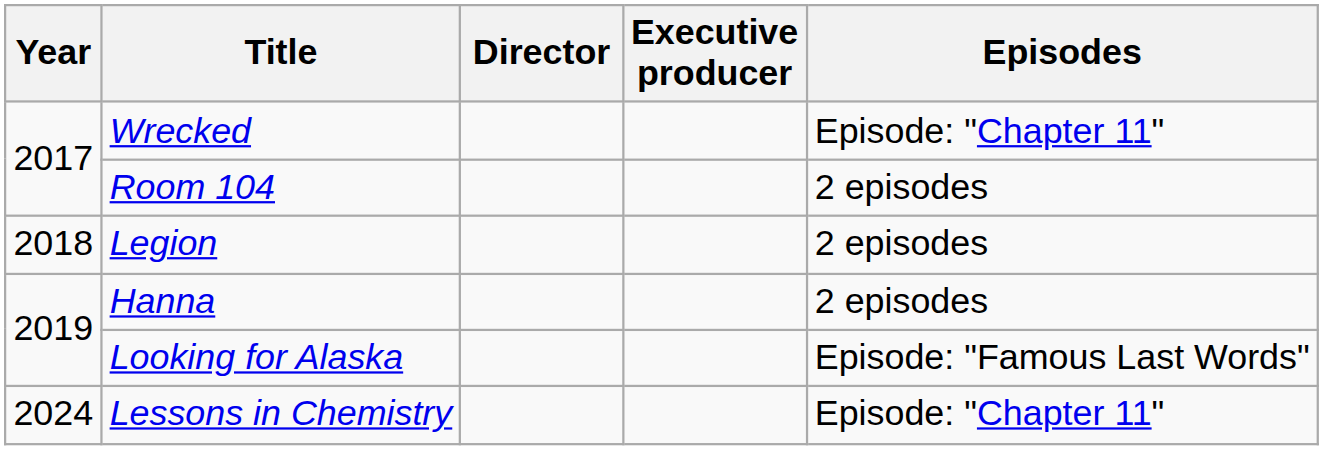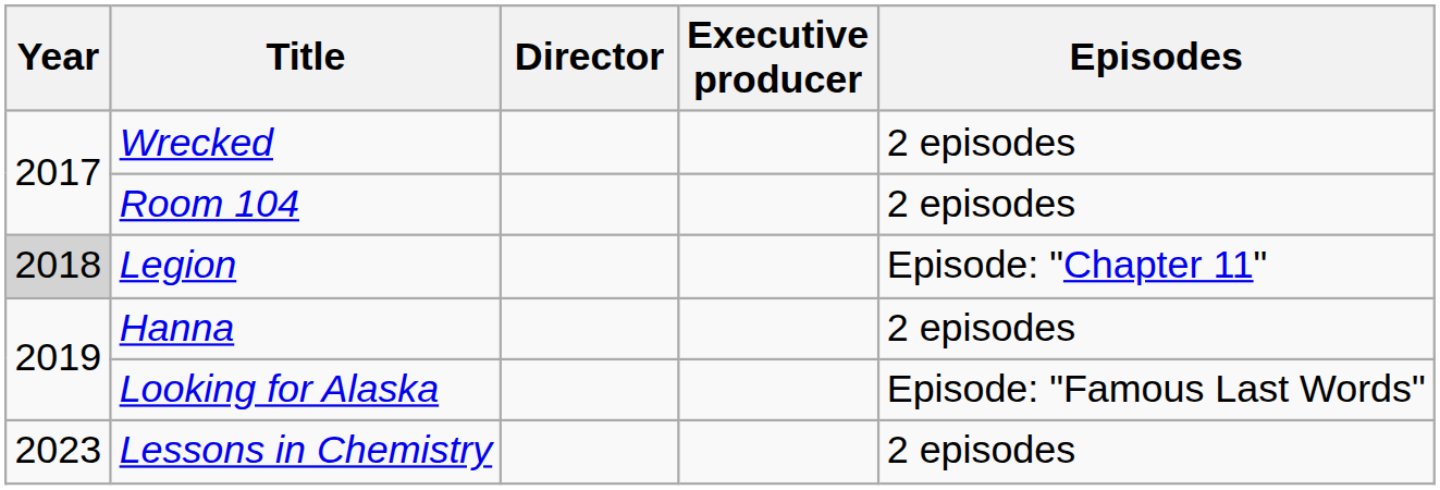Wrecked | Episodes: Episode: "Chapter 11" -> 2 episodes
Legion | Year: no background -> lightgrey background
Legion | Episodes: 2 episodes -> Episode: "Chapter 11"
Lessons in Chemistry | Year: 2024 -> 2023
Lessons in Chemistry | Episodes: Episode: "Chapter 11" -> 2 episodes
